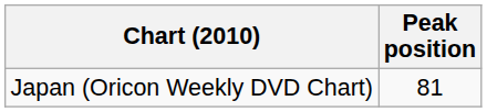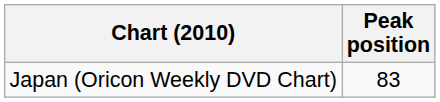Japan (Oricon Weekly DVD Chart) | Peak position: 81 -> 83
